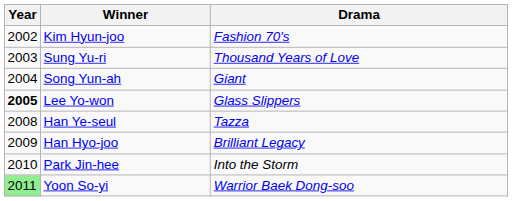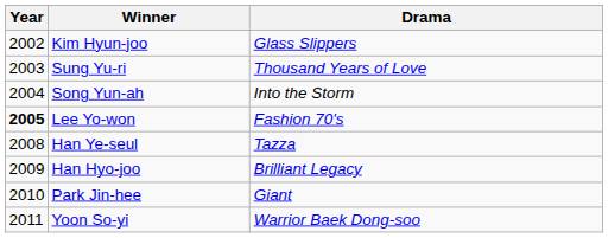Kim Hyun-joo | Drama: Fashion 70's -> Glass Slippers
Song Yun-ah | Drama: Giant -> Into the Storm
Lee Yo-won | Drama: Glass Slippers -> Fashion 70's
Park Jin-hee | Drama: Into the Storm -> Giant
Yoon So-yi | Year: lightgreen background -> no background
